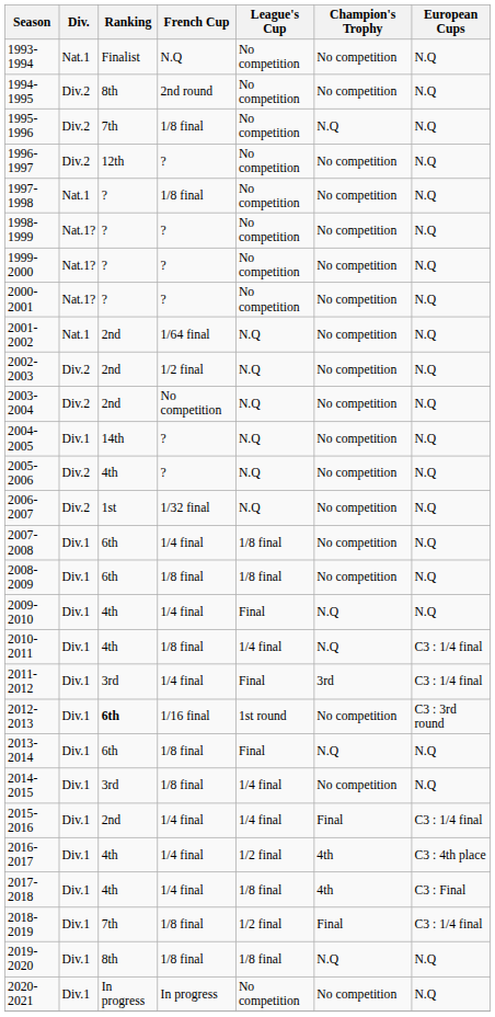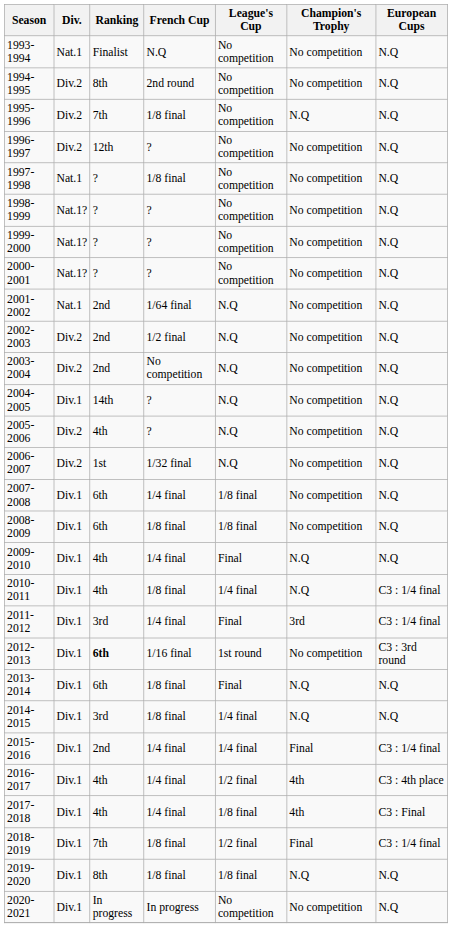2014-2015 | Champion's Trophy: No competition -> N.Q
